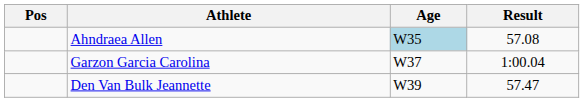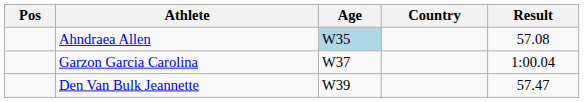+ column: Country
